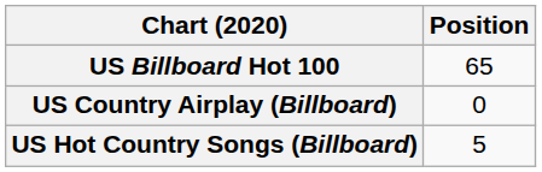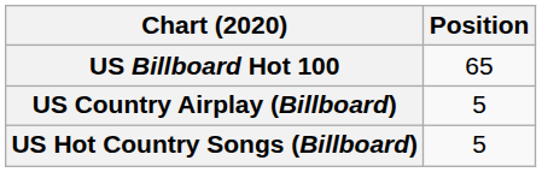US Country Airplay (Billboard) | Position: 0 -> 5
